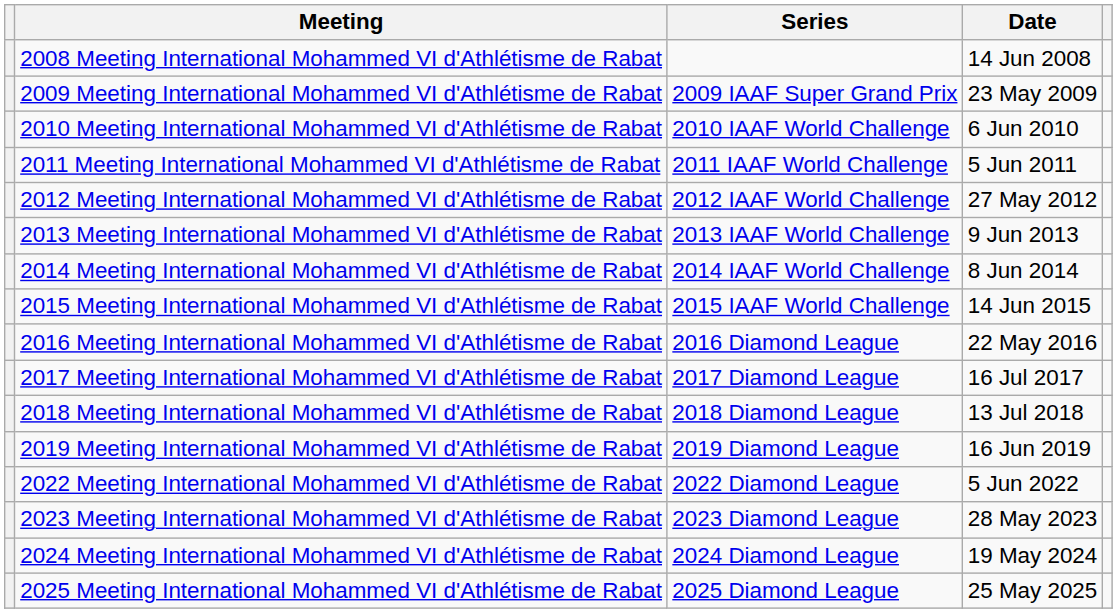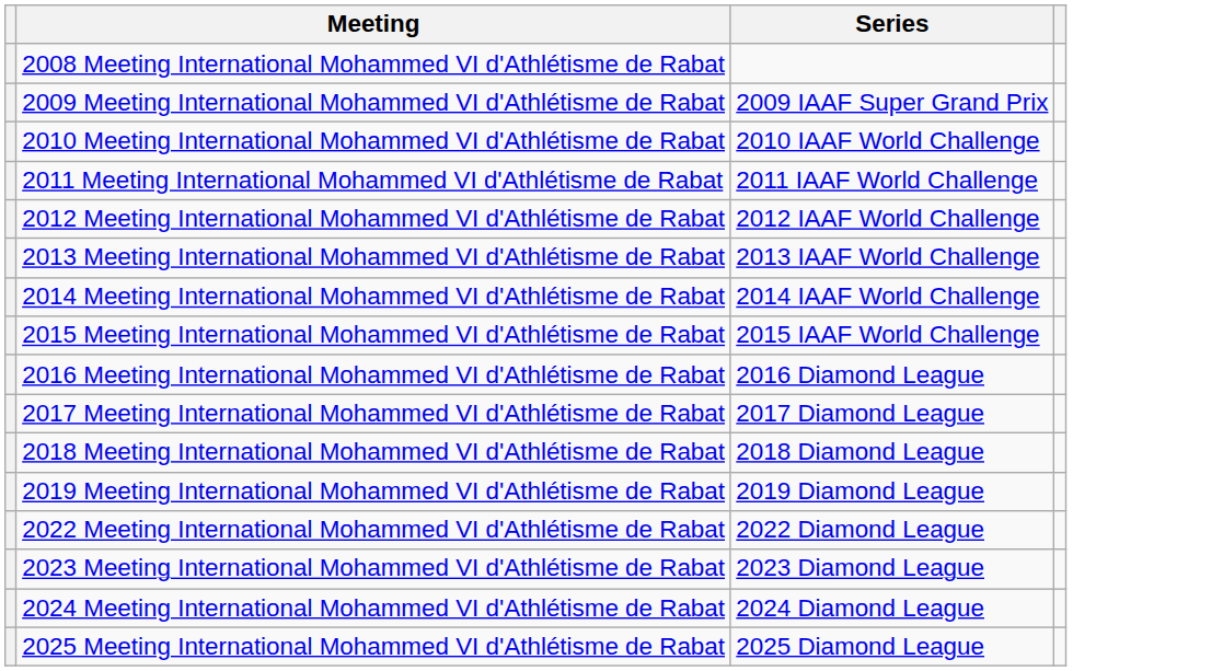- column: Date | 14 Jun 2008 | 23 May 2009 | 6 Jun 2010 | 5 Jun 2011 | 27 May 2012 | 9 Jun 2013 | 8 Jun 2014 | 14 Jun 2015 | 22 May 2016 | 16 Jul 2017 | 13 Jul 2018 | 16 Jun 2019 | 5 Jun 2022 | 28 May 2023 | 19 May 2024 | 25 May 2025
